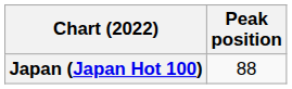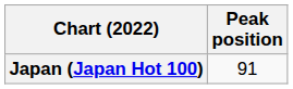Japan (Japan Hot 100) | Peak position: 88 -> 91
